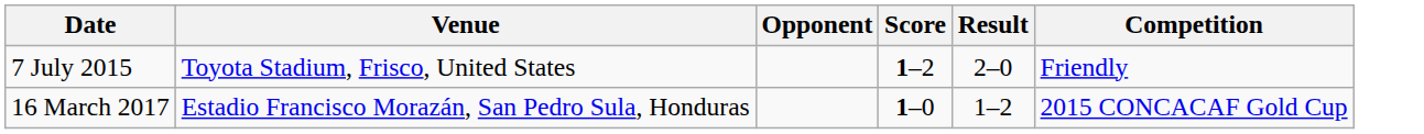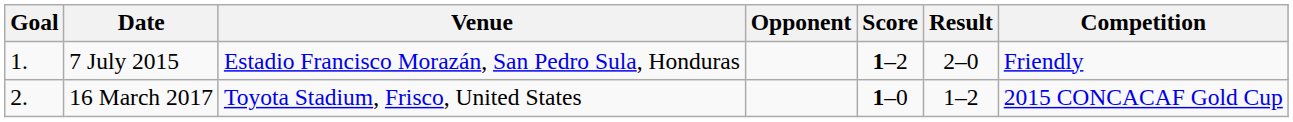+ column: Goal | 1. | 2.
7 July 2015 | Venue: Toyota Stadium, Frisco, United States -> Estadio Francisco Morazán, San Pedro Sula, Honduras
16 March 2017 | Venue: Estadio Francisco Morazán, San Pedro Sula, Honduras -> Toyota Stadium, Frisco, United States
